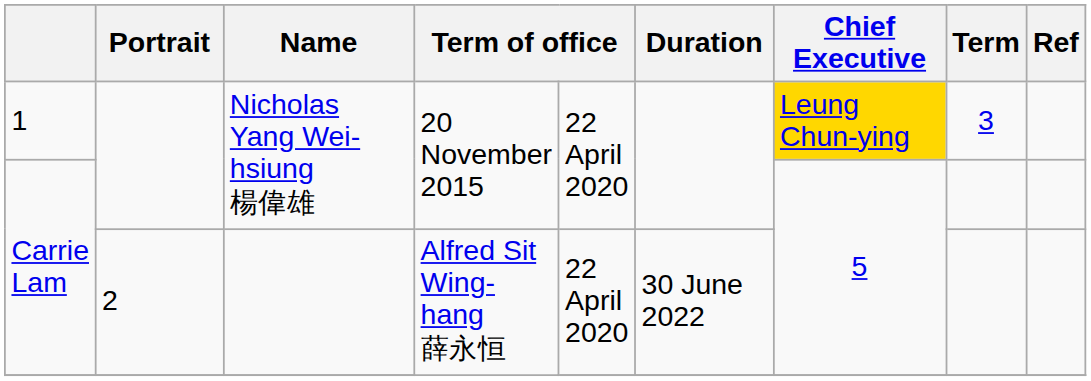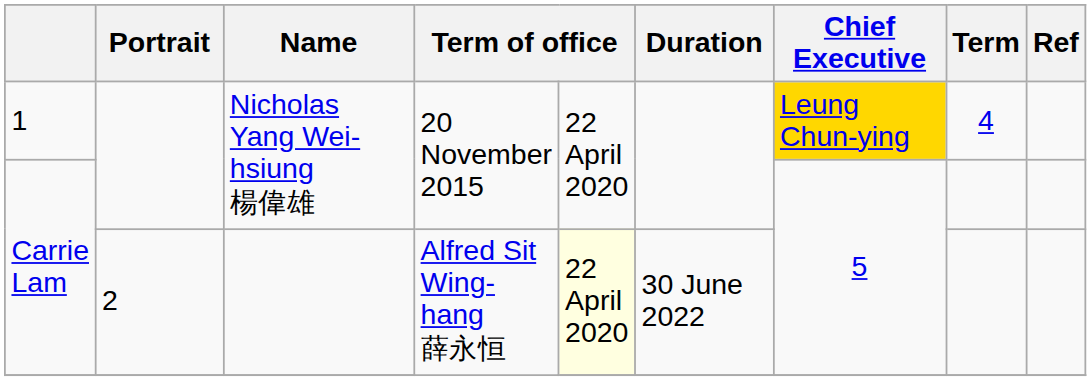1 | Term: 3 -> 4
Carrie Lam / 2 | column 5: no background -> lightyellow background
